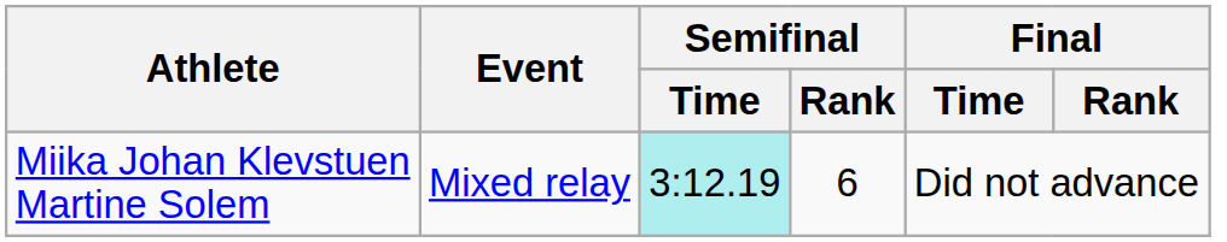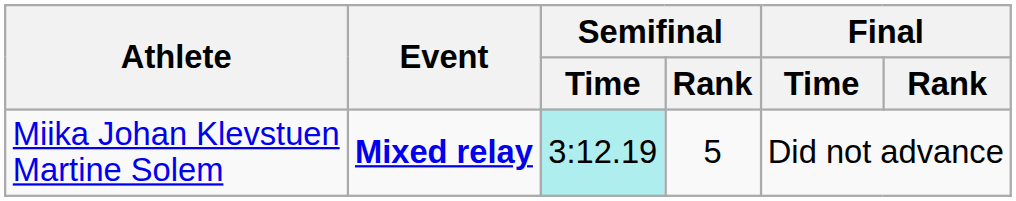Miika Johan Klevstuen Martine Solem | Event: normal -> bold
Miika Johan Klevstuen Martine Solem | Semifinal / Rank: 6 -> 5
